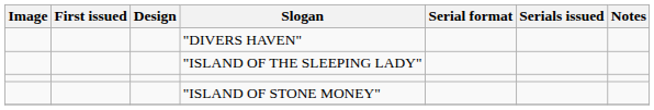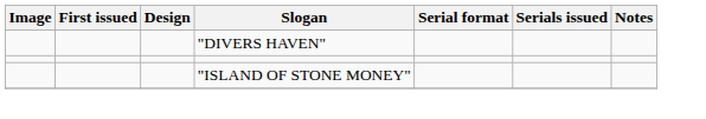- row: "ISLAND OF THE SLEEPING LADY"
